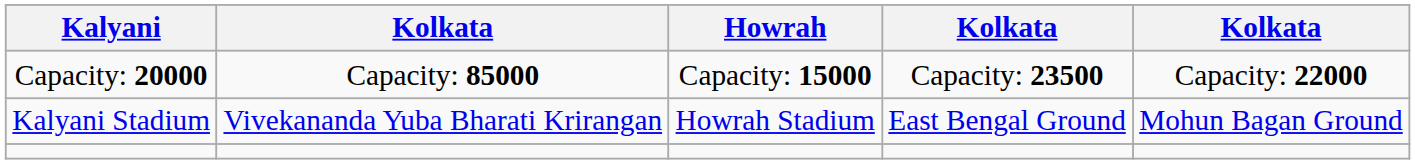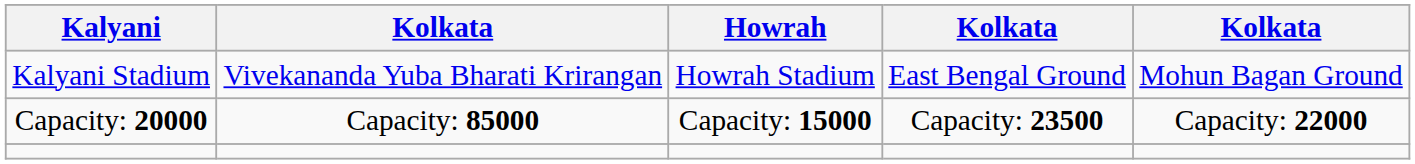rows swapped: Kalyani Stadium <-> Capacity: 20000
